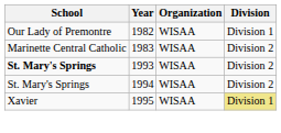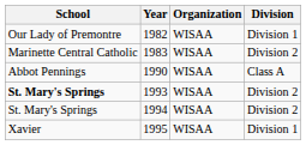+ row: Abbot Pennings | 1990 | WISAA | Class A
1995 | Division: khaki background -> no background
